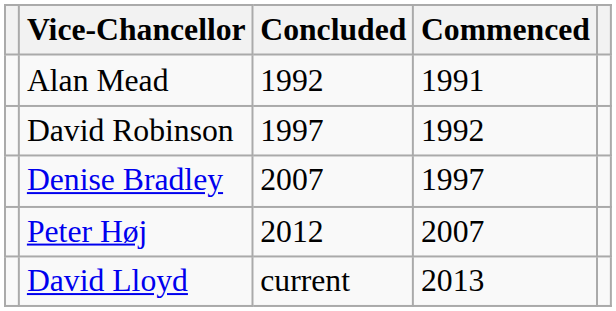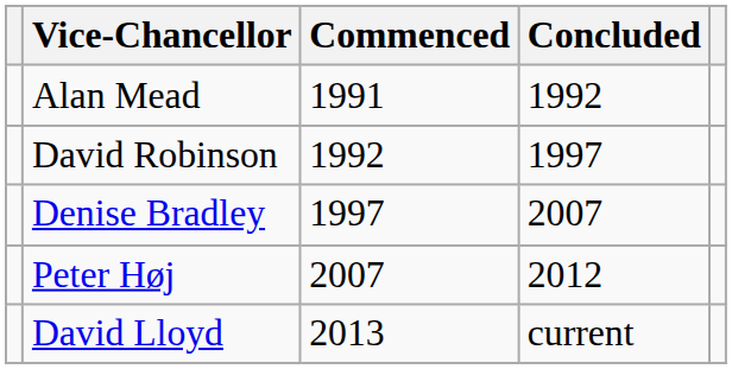columns swapped: Commenced <-> Concluded
